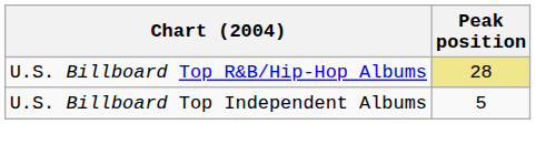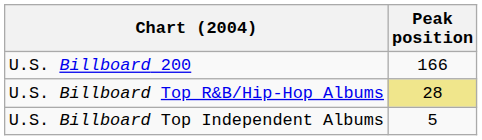+ row: U.S. Billboard 200 | 166
